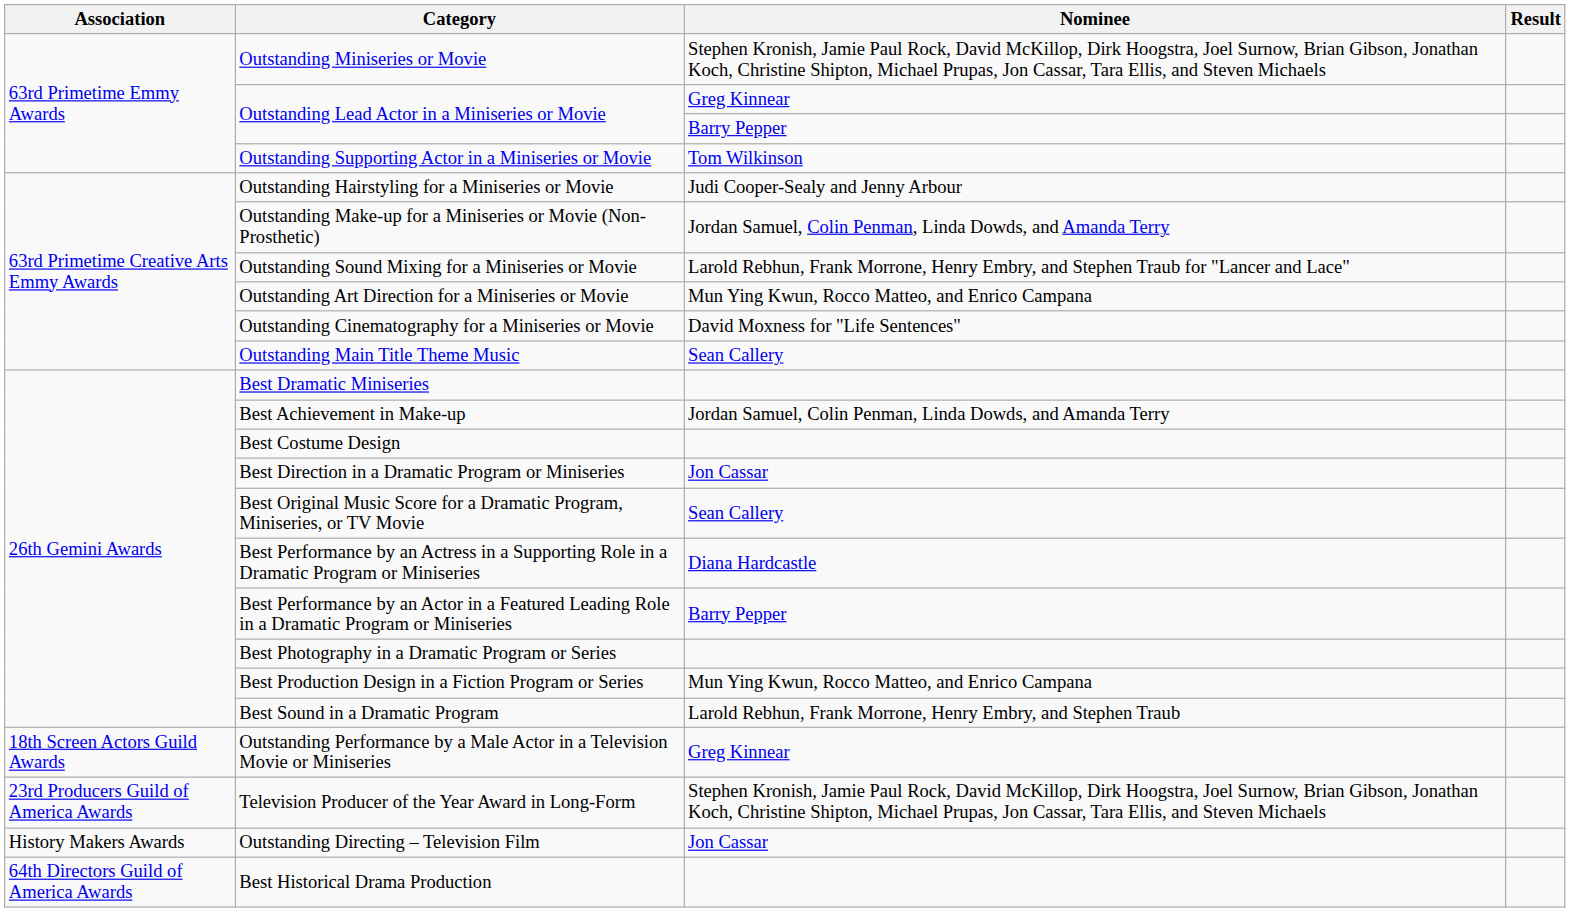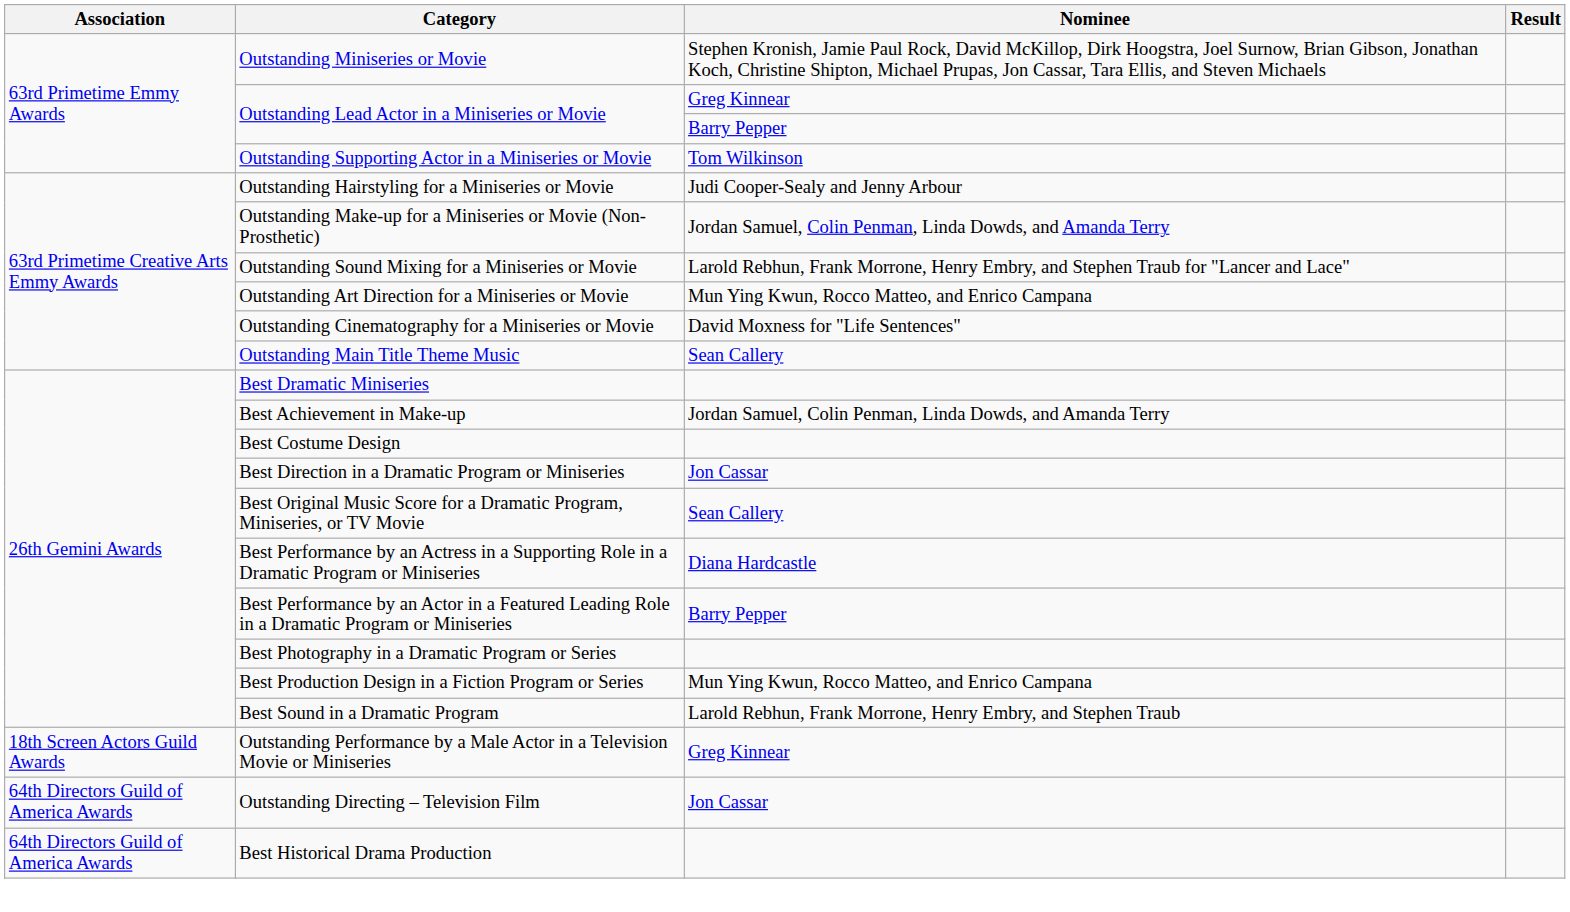- row: 23rd Producers Guild of America Awards | Television Producer of the Year Award in Long-Form | Stephen Kronish, Jamie Paul Rock, David McKillop, Dirk Hoogstra, Joel Surnow, Brian Gibson, Jonathan Koch, Christine Shipton, Michael Prupas, Jon Cassar, Tara Ellis, and Steven Michaels
Outstanding Directing – Television Film | Association: History Makers Awards -> 64th Directors Guild of America Awards
